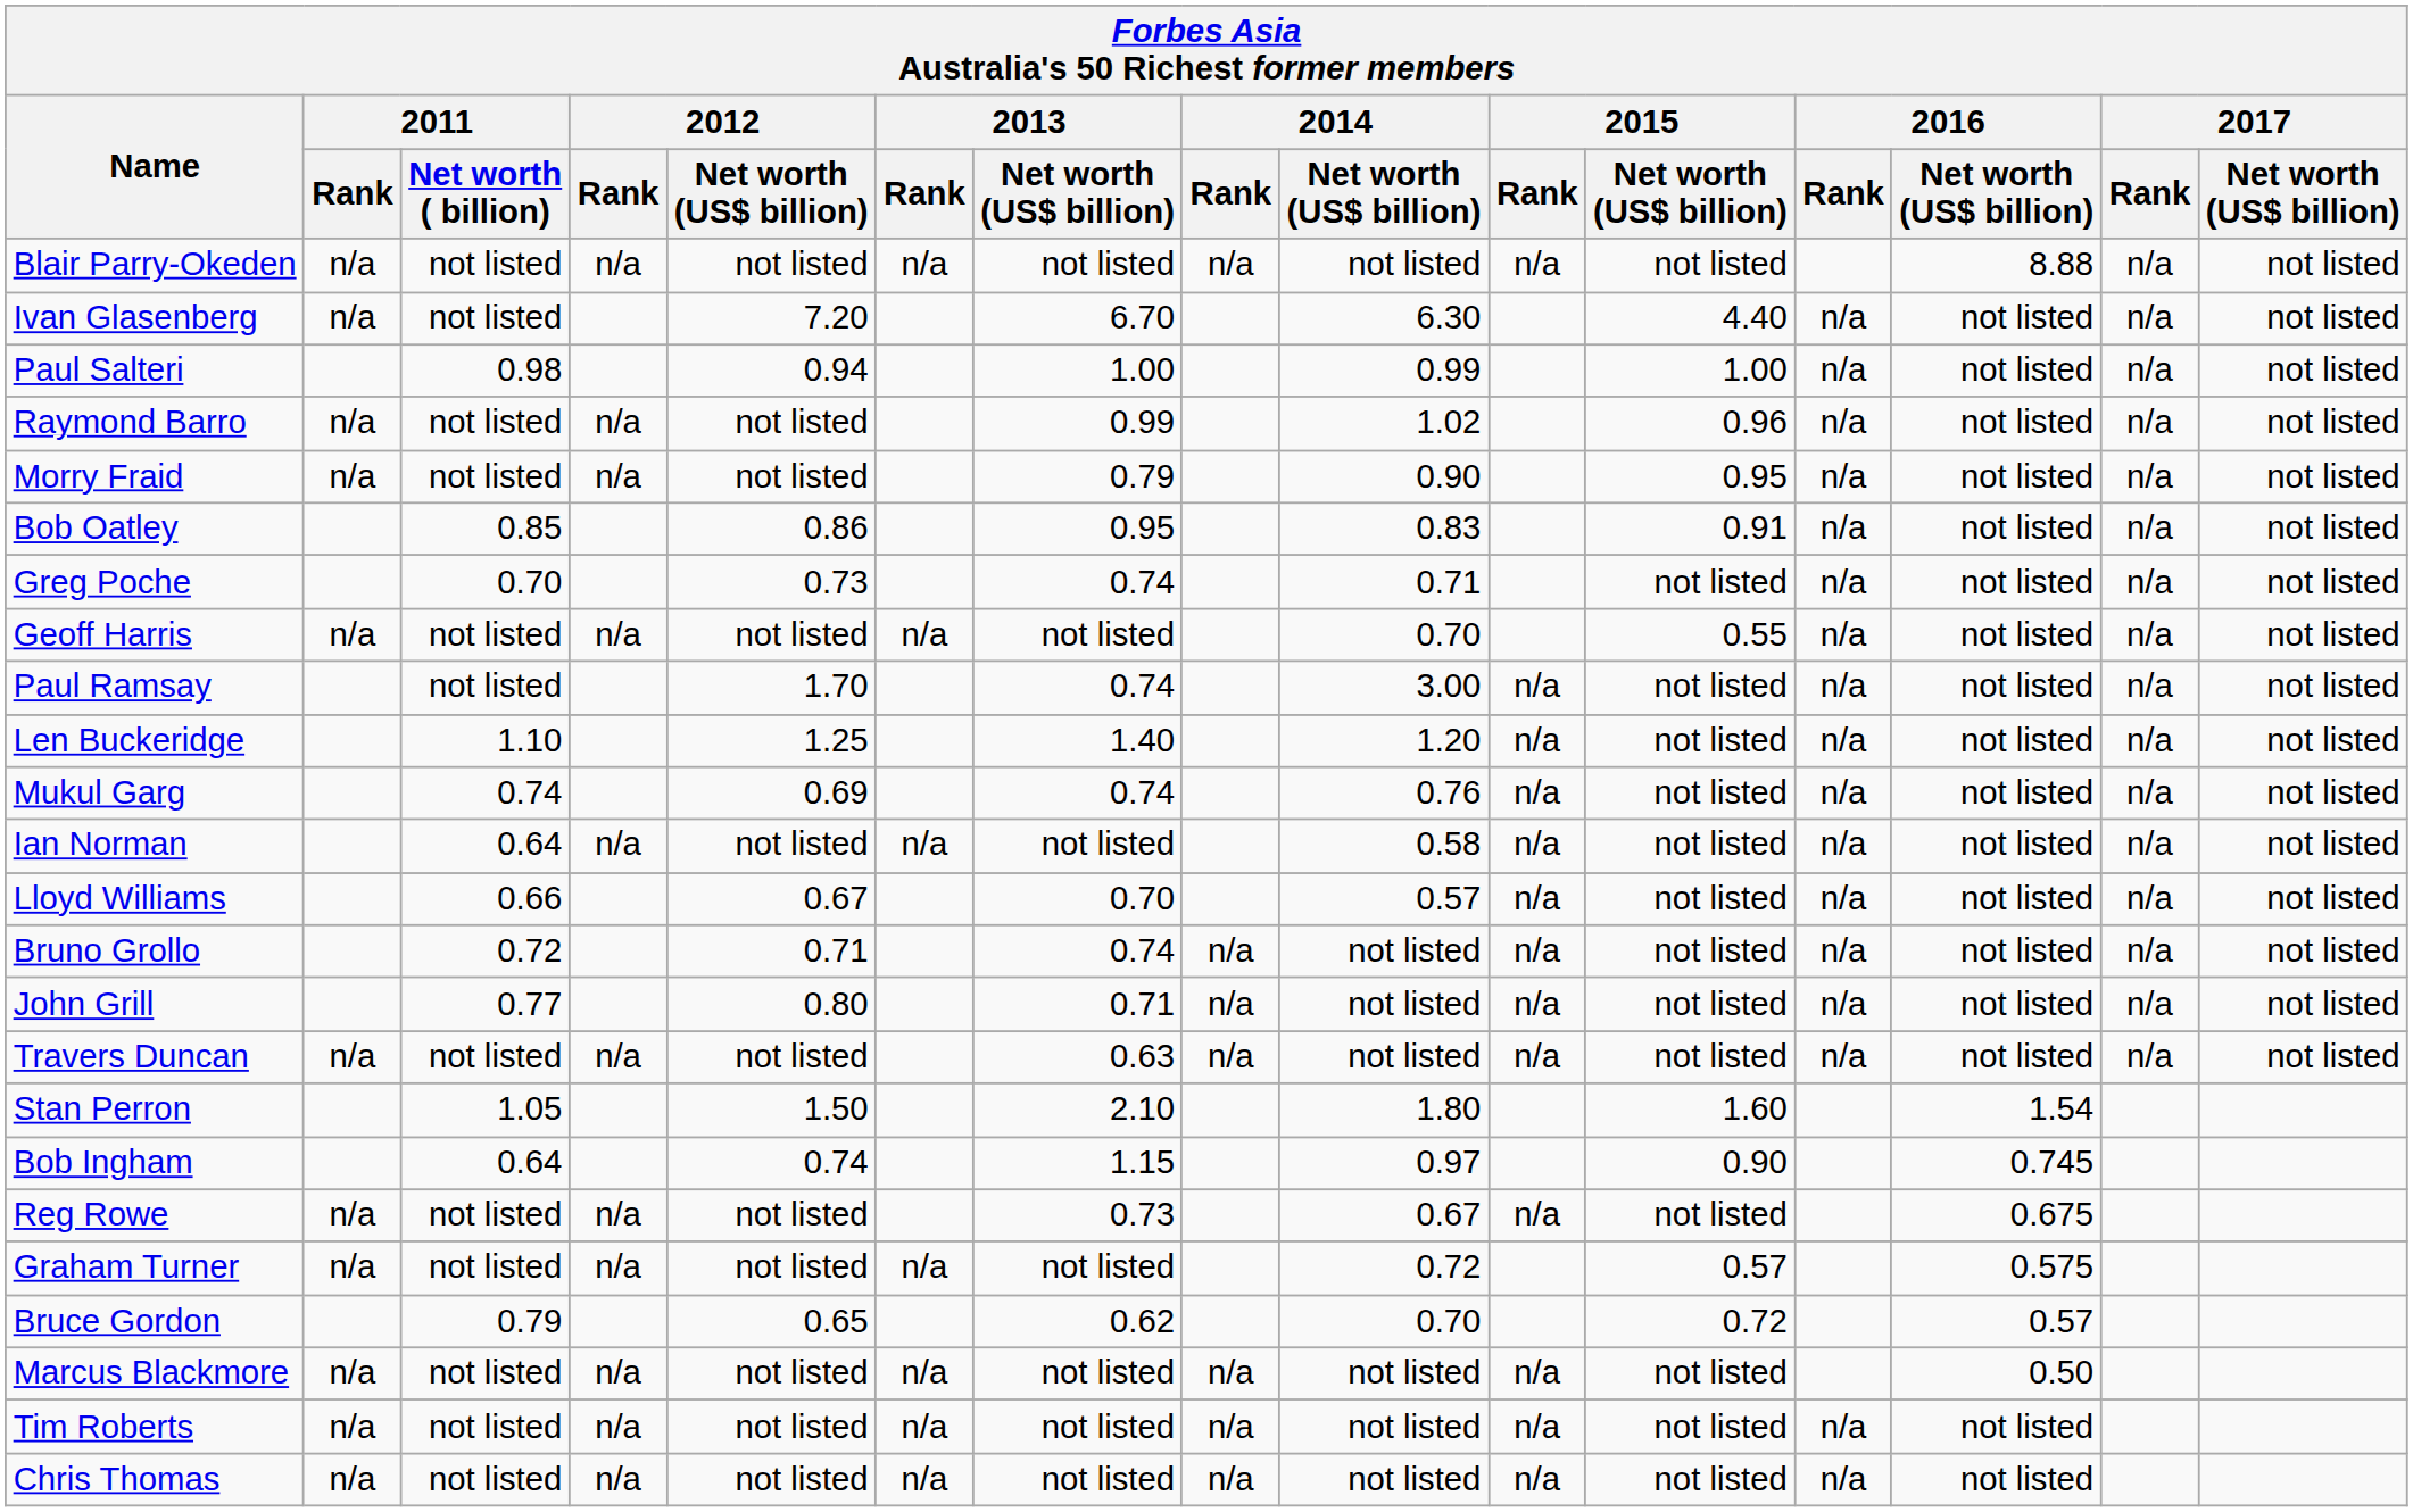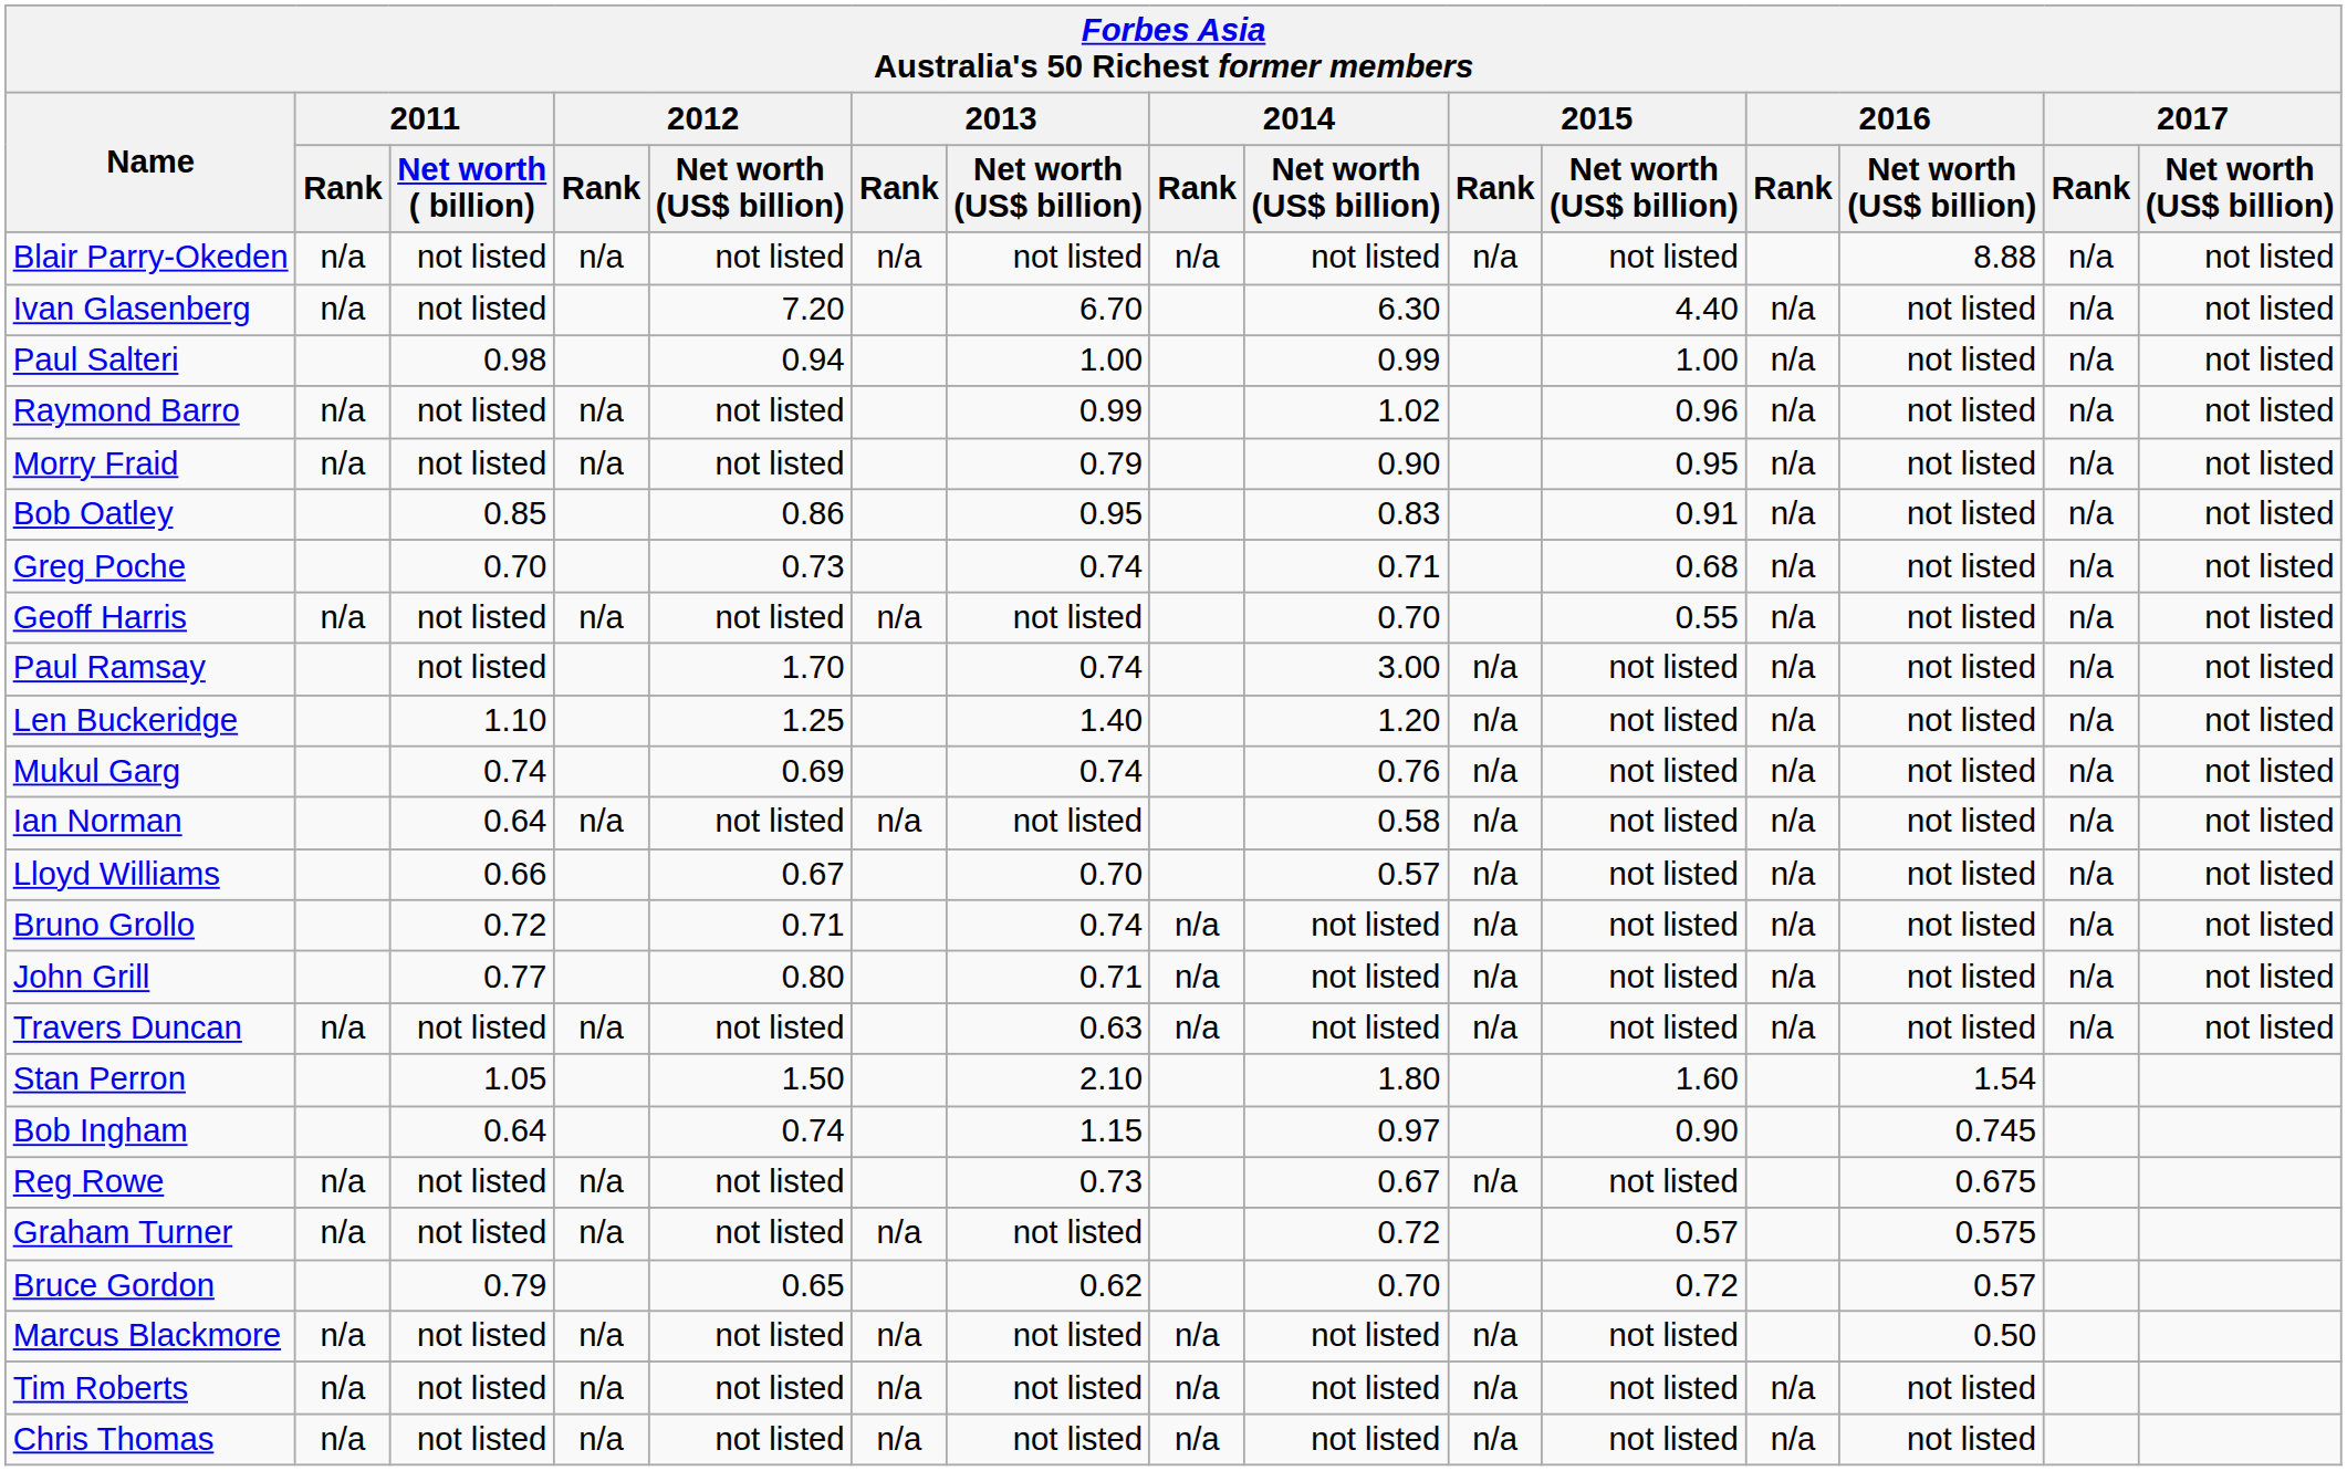Greg Poche | 2015 / Net worth (US$ billion): not listed -> 0.68
